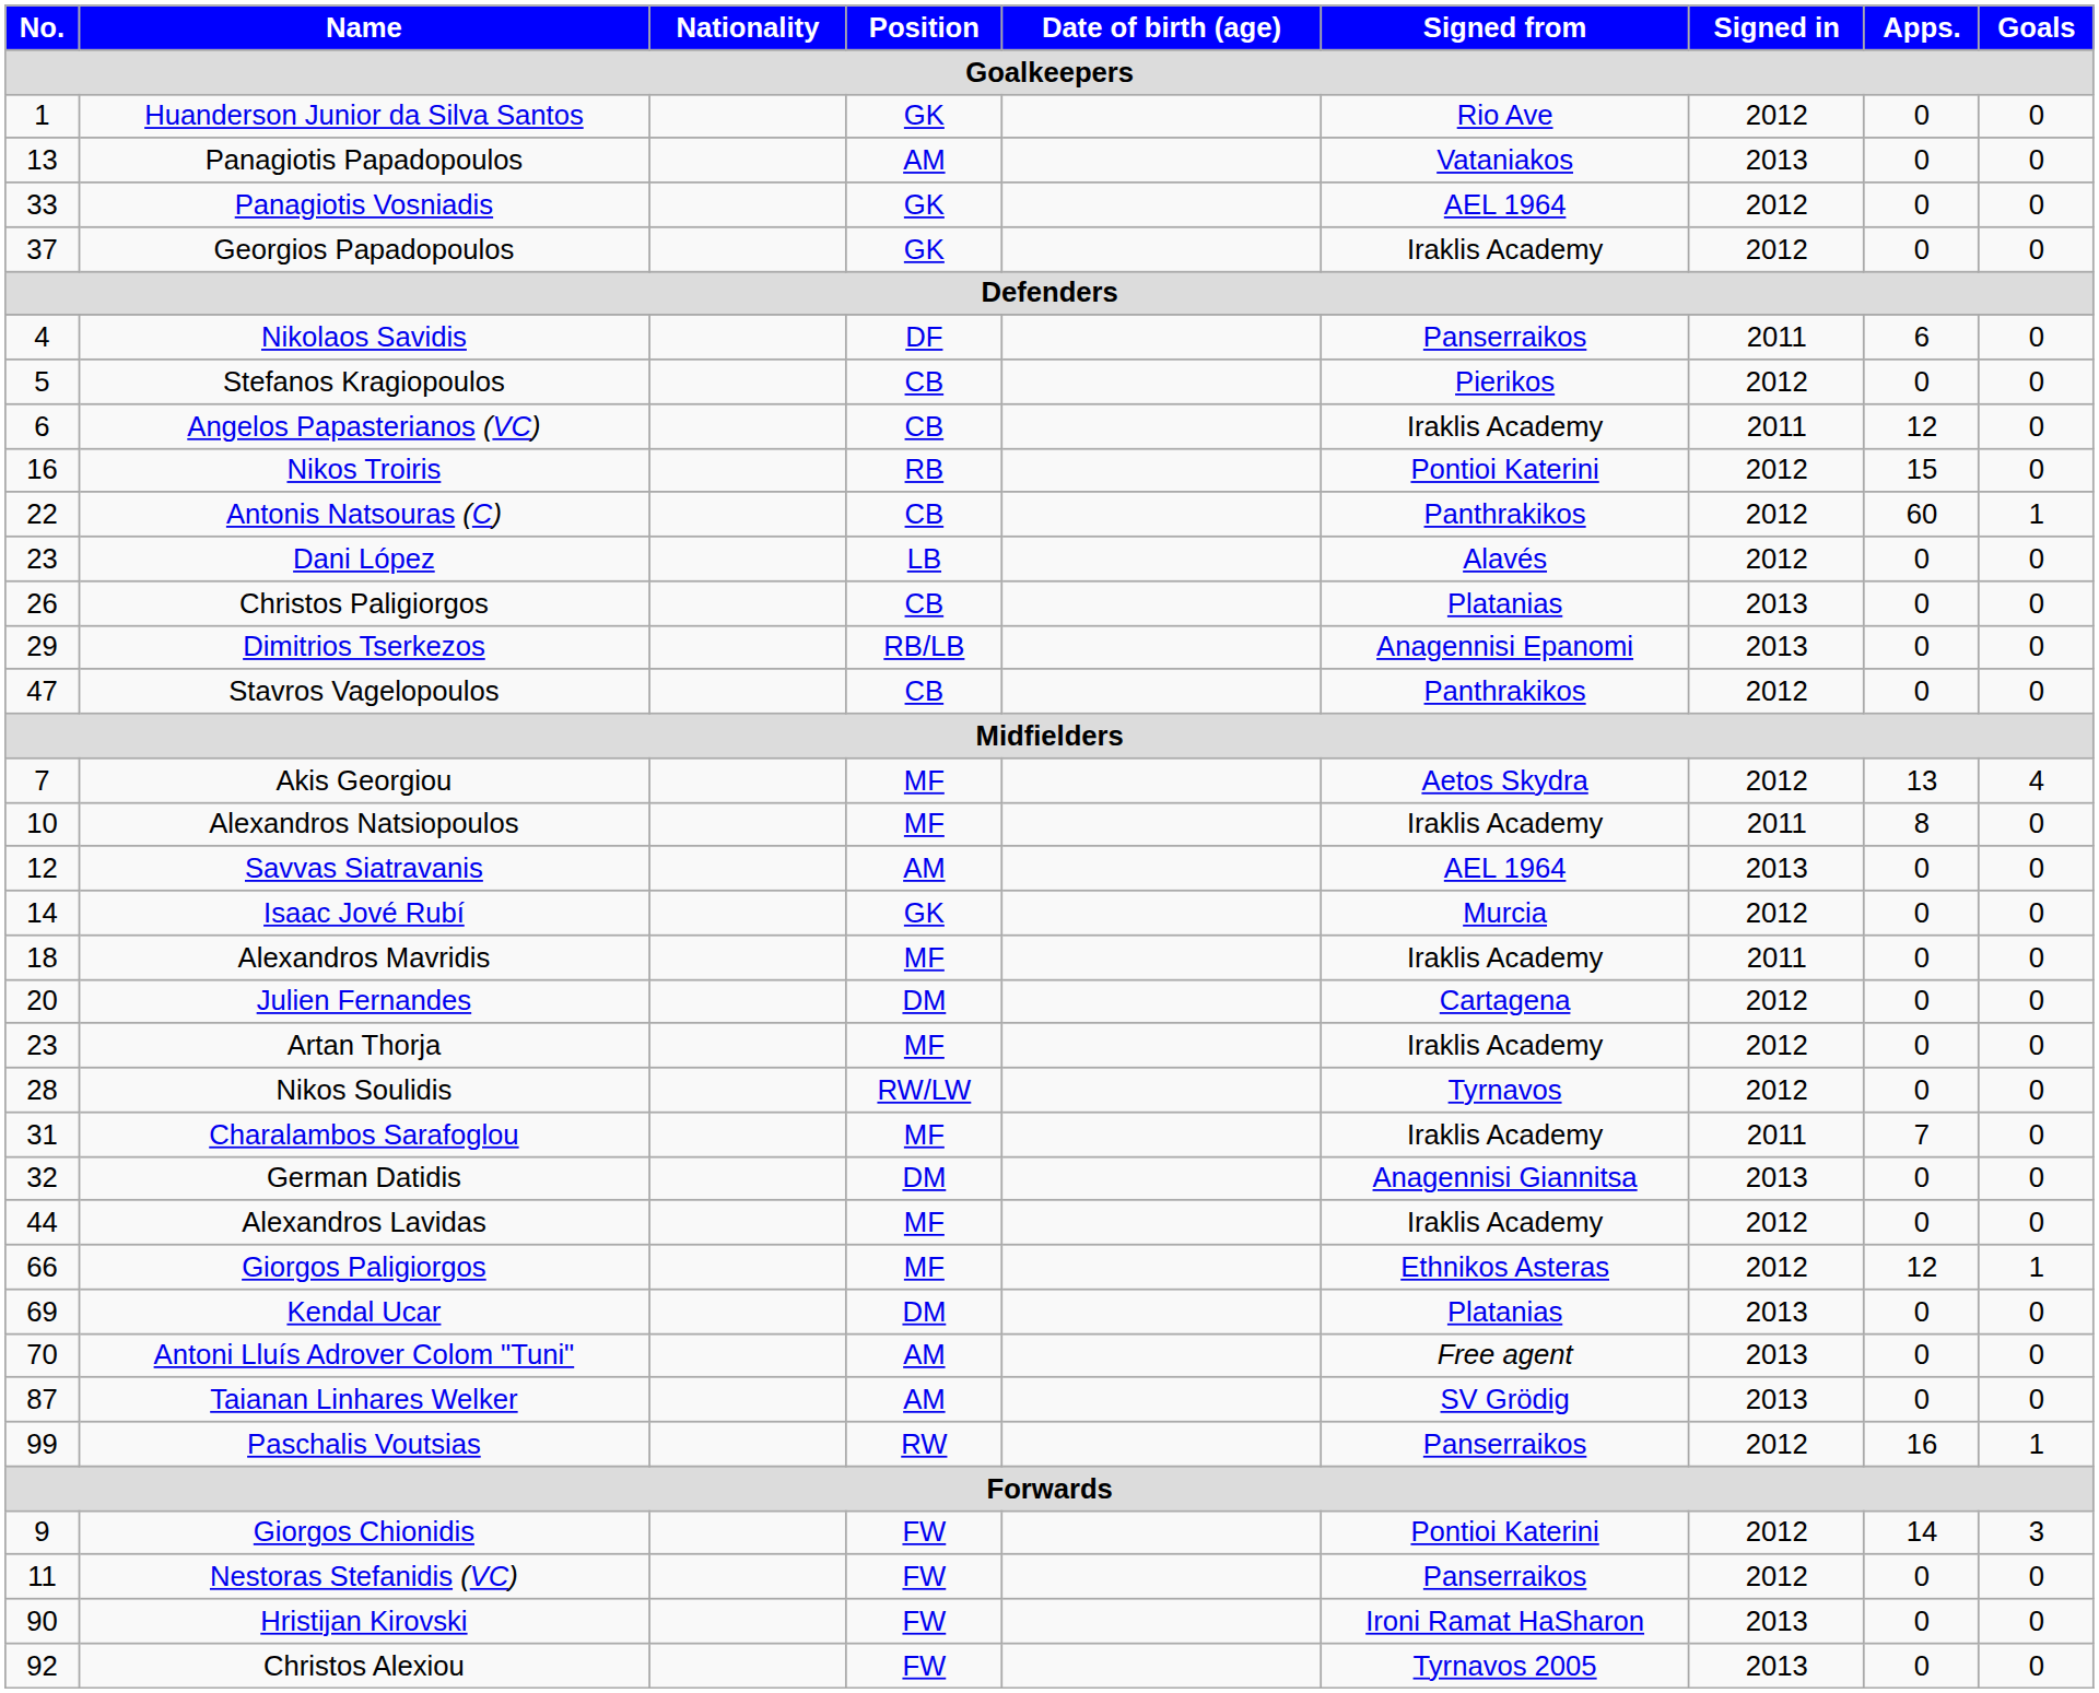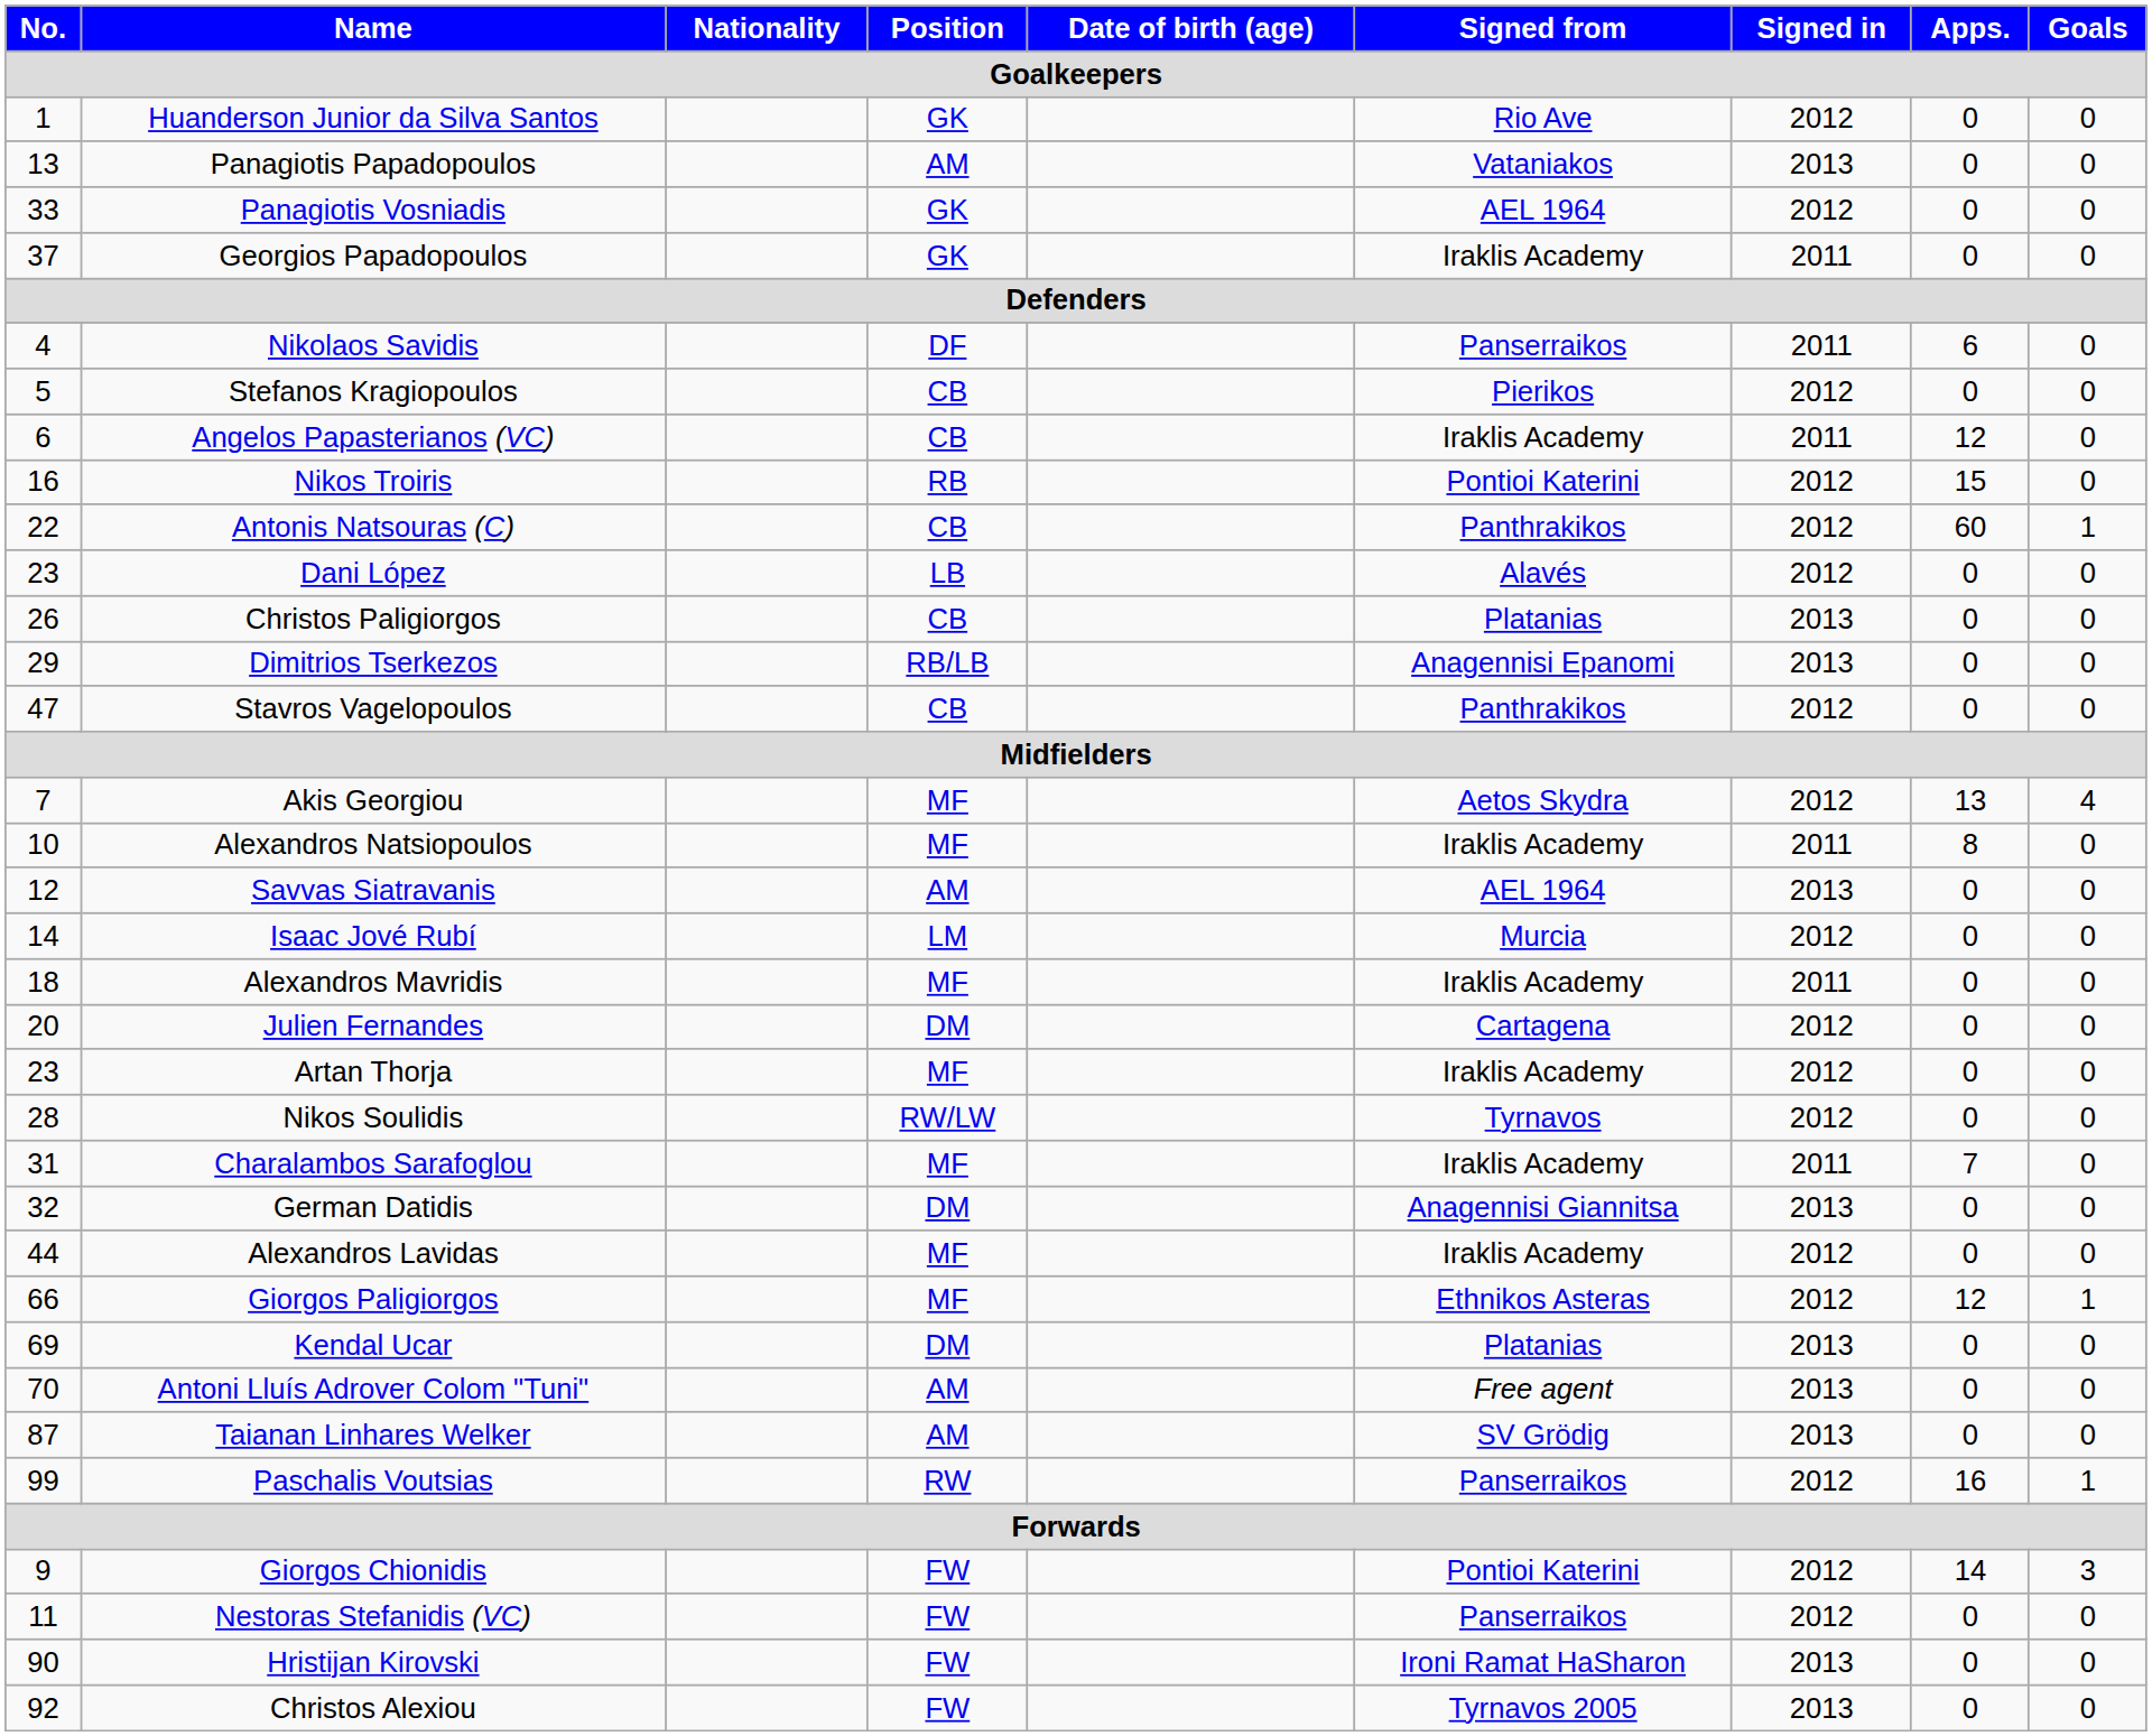Georgios Papadopoulos | Signed in: 2012 -> 2011
Isaac Jové Rubí | Position: GK -> LM
